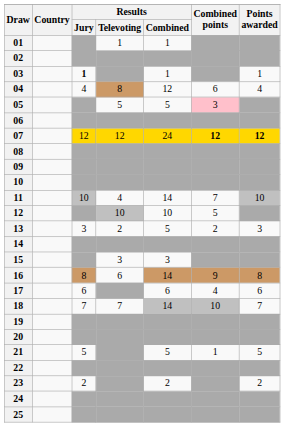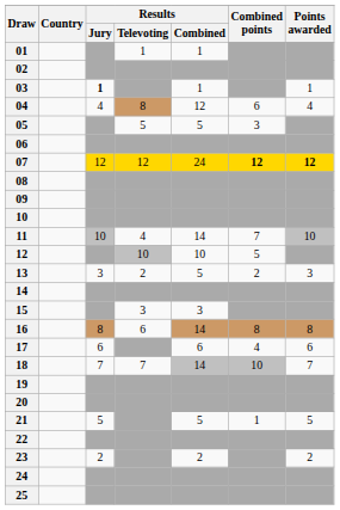05 | Combined points: pink background -> no background
16 | Combined points: 9 -> 8
